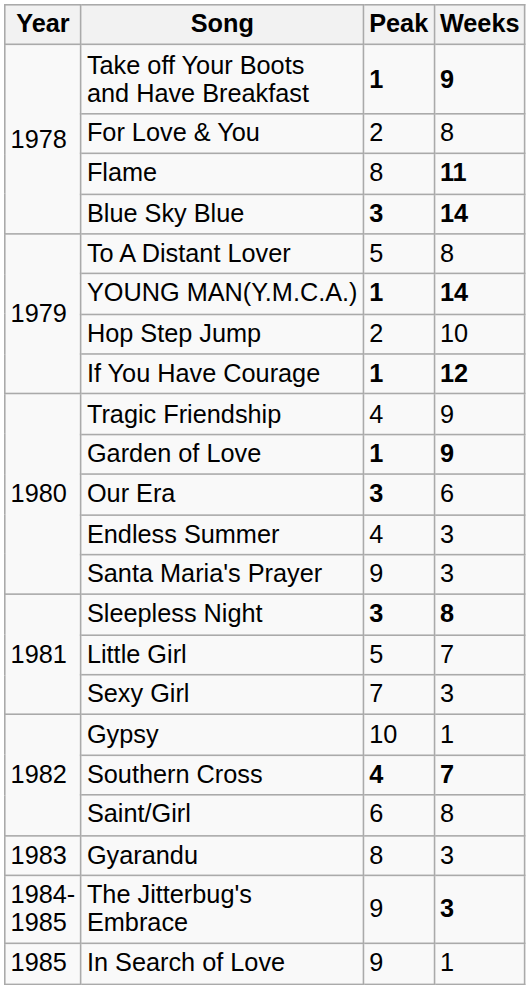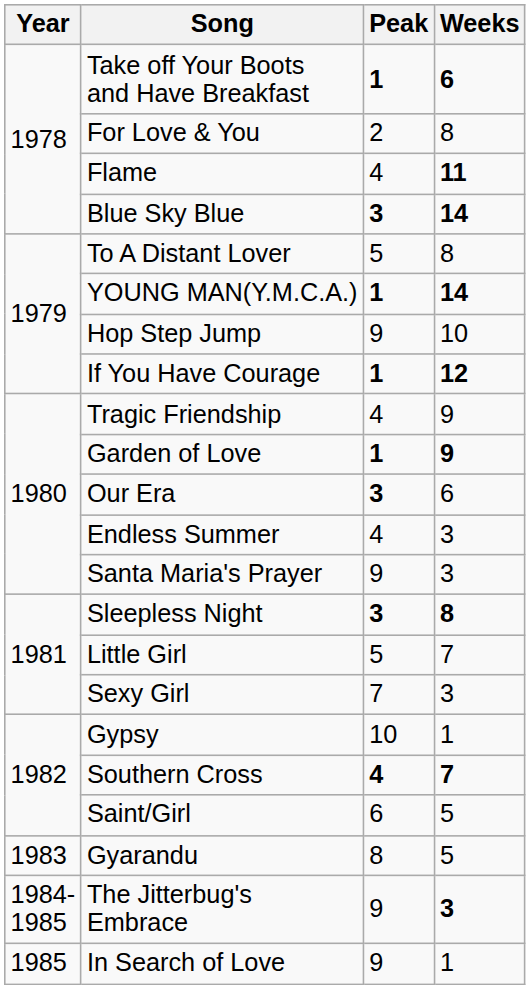Take off Your Boots and Have Breakfast | Weeks: 9 -> 6
Flame | Peak: 8 -> 4
Hop Step Jump | Peak: 2 -> 9
Saint/Girl | Weeks: 8 -> 5
Gyarandu | Weeks: 3 -> 5
